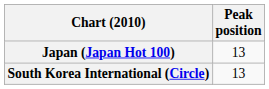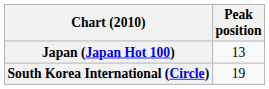South Korea International (Circle) | Peak position: 13 -> 19
